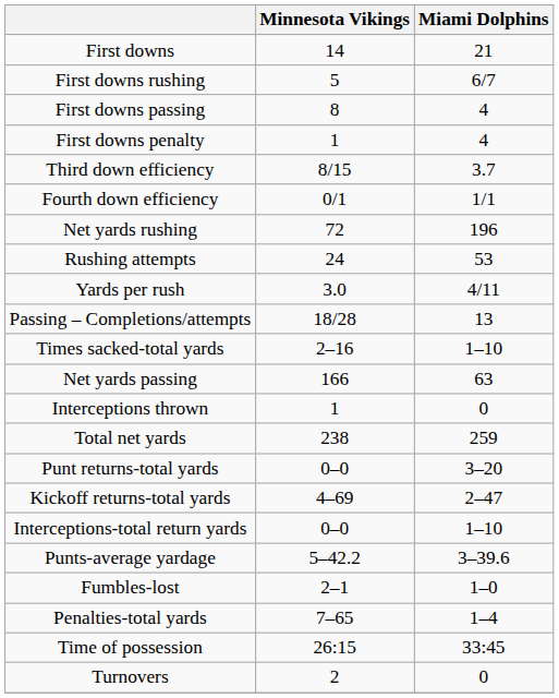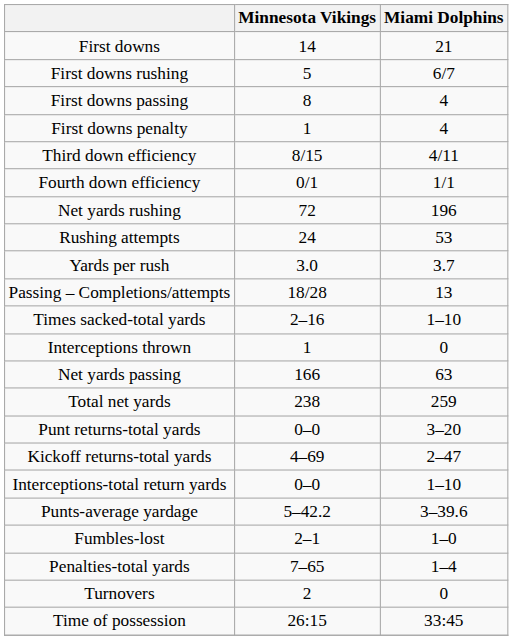Third down efficiency | Miami Dolphins: 3.7 -> 4/11
Yards per rush | Miami Dolphins: 4/11 -> 3.7
rows swapped: Interceptions thrown <-> Net yards passing
rows swapped: Time of possession <-> Turnovers
